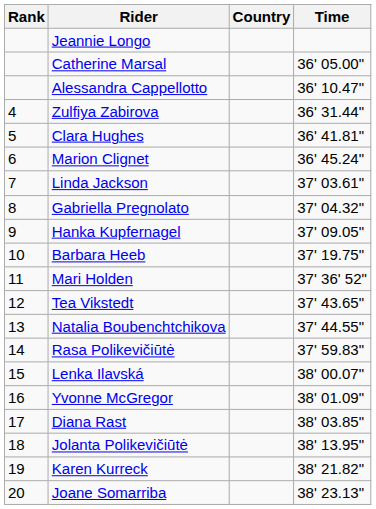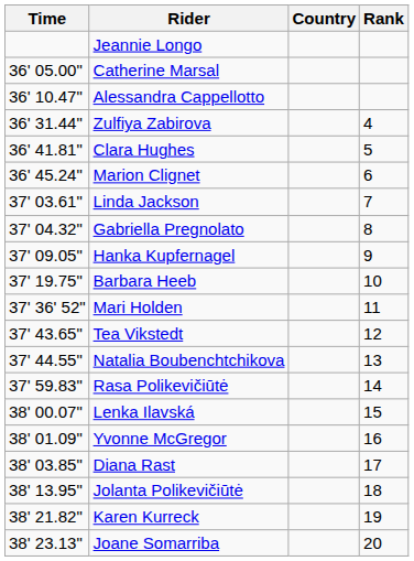columns swapped: Rank <-> Time
